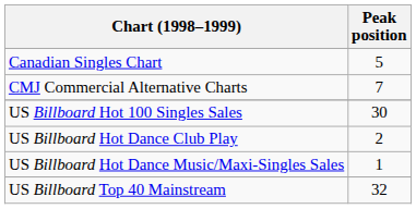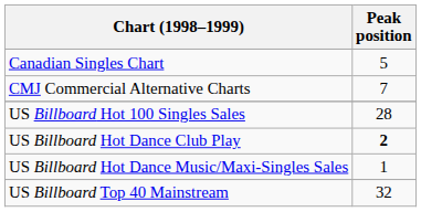US Billboard Hot 100 Singles Sales | Peak position: 30 -> 28
US Billboard Hot Dance Club Play | Peak position: normal -> bold
